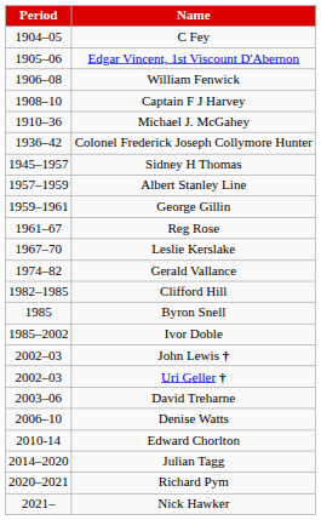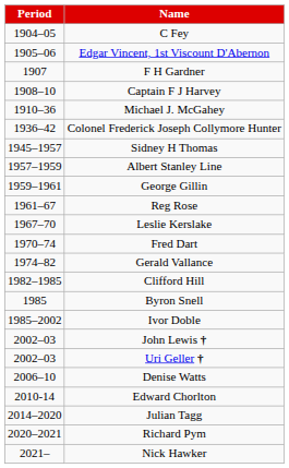- row: 1906–08 | William Fenwick
+ row: 1907 | F H Gardner
+ row: 1970–74 | Fred Dart
- row: 2003–06 | David Treharne
